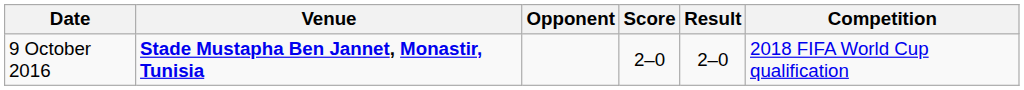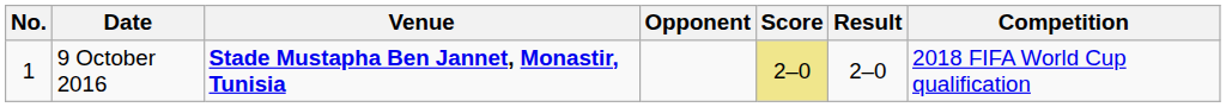+ column: No. | 1
9 October 2016 | Score: no background -> khaki background
